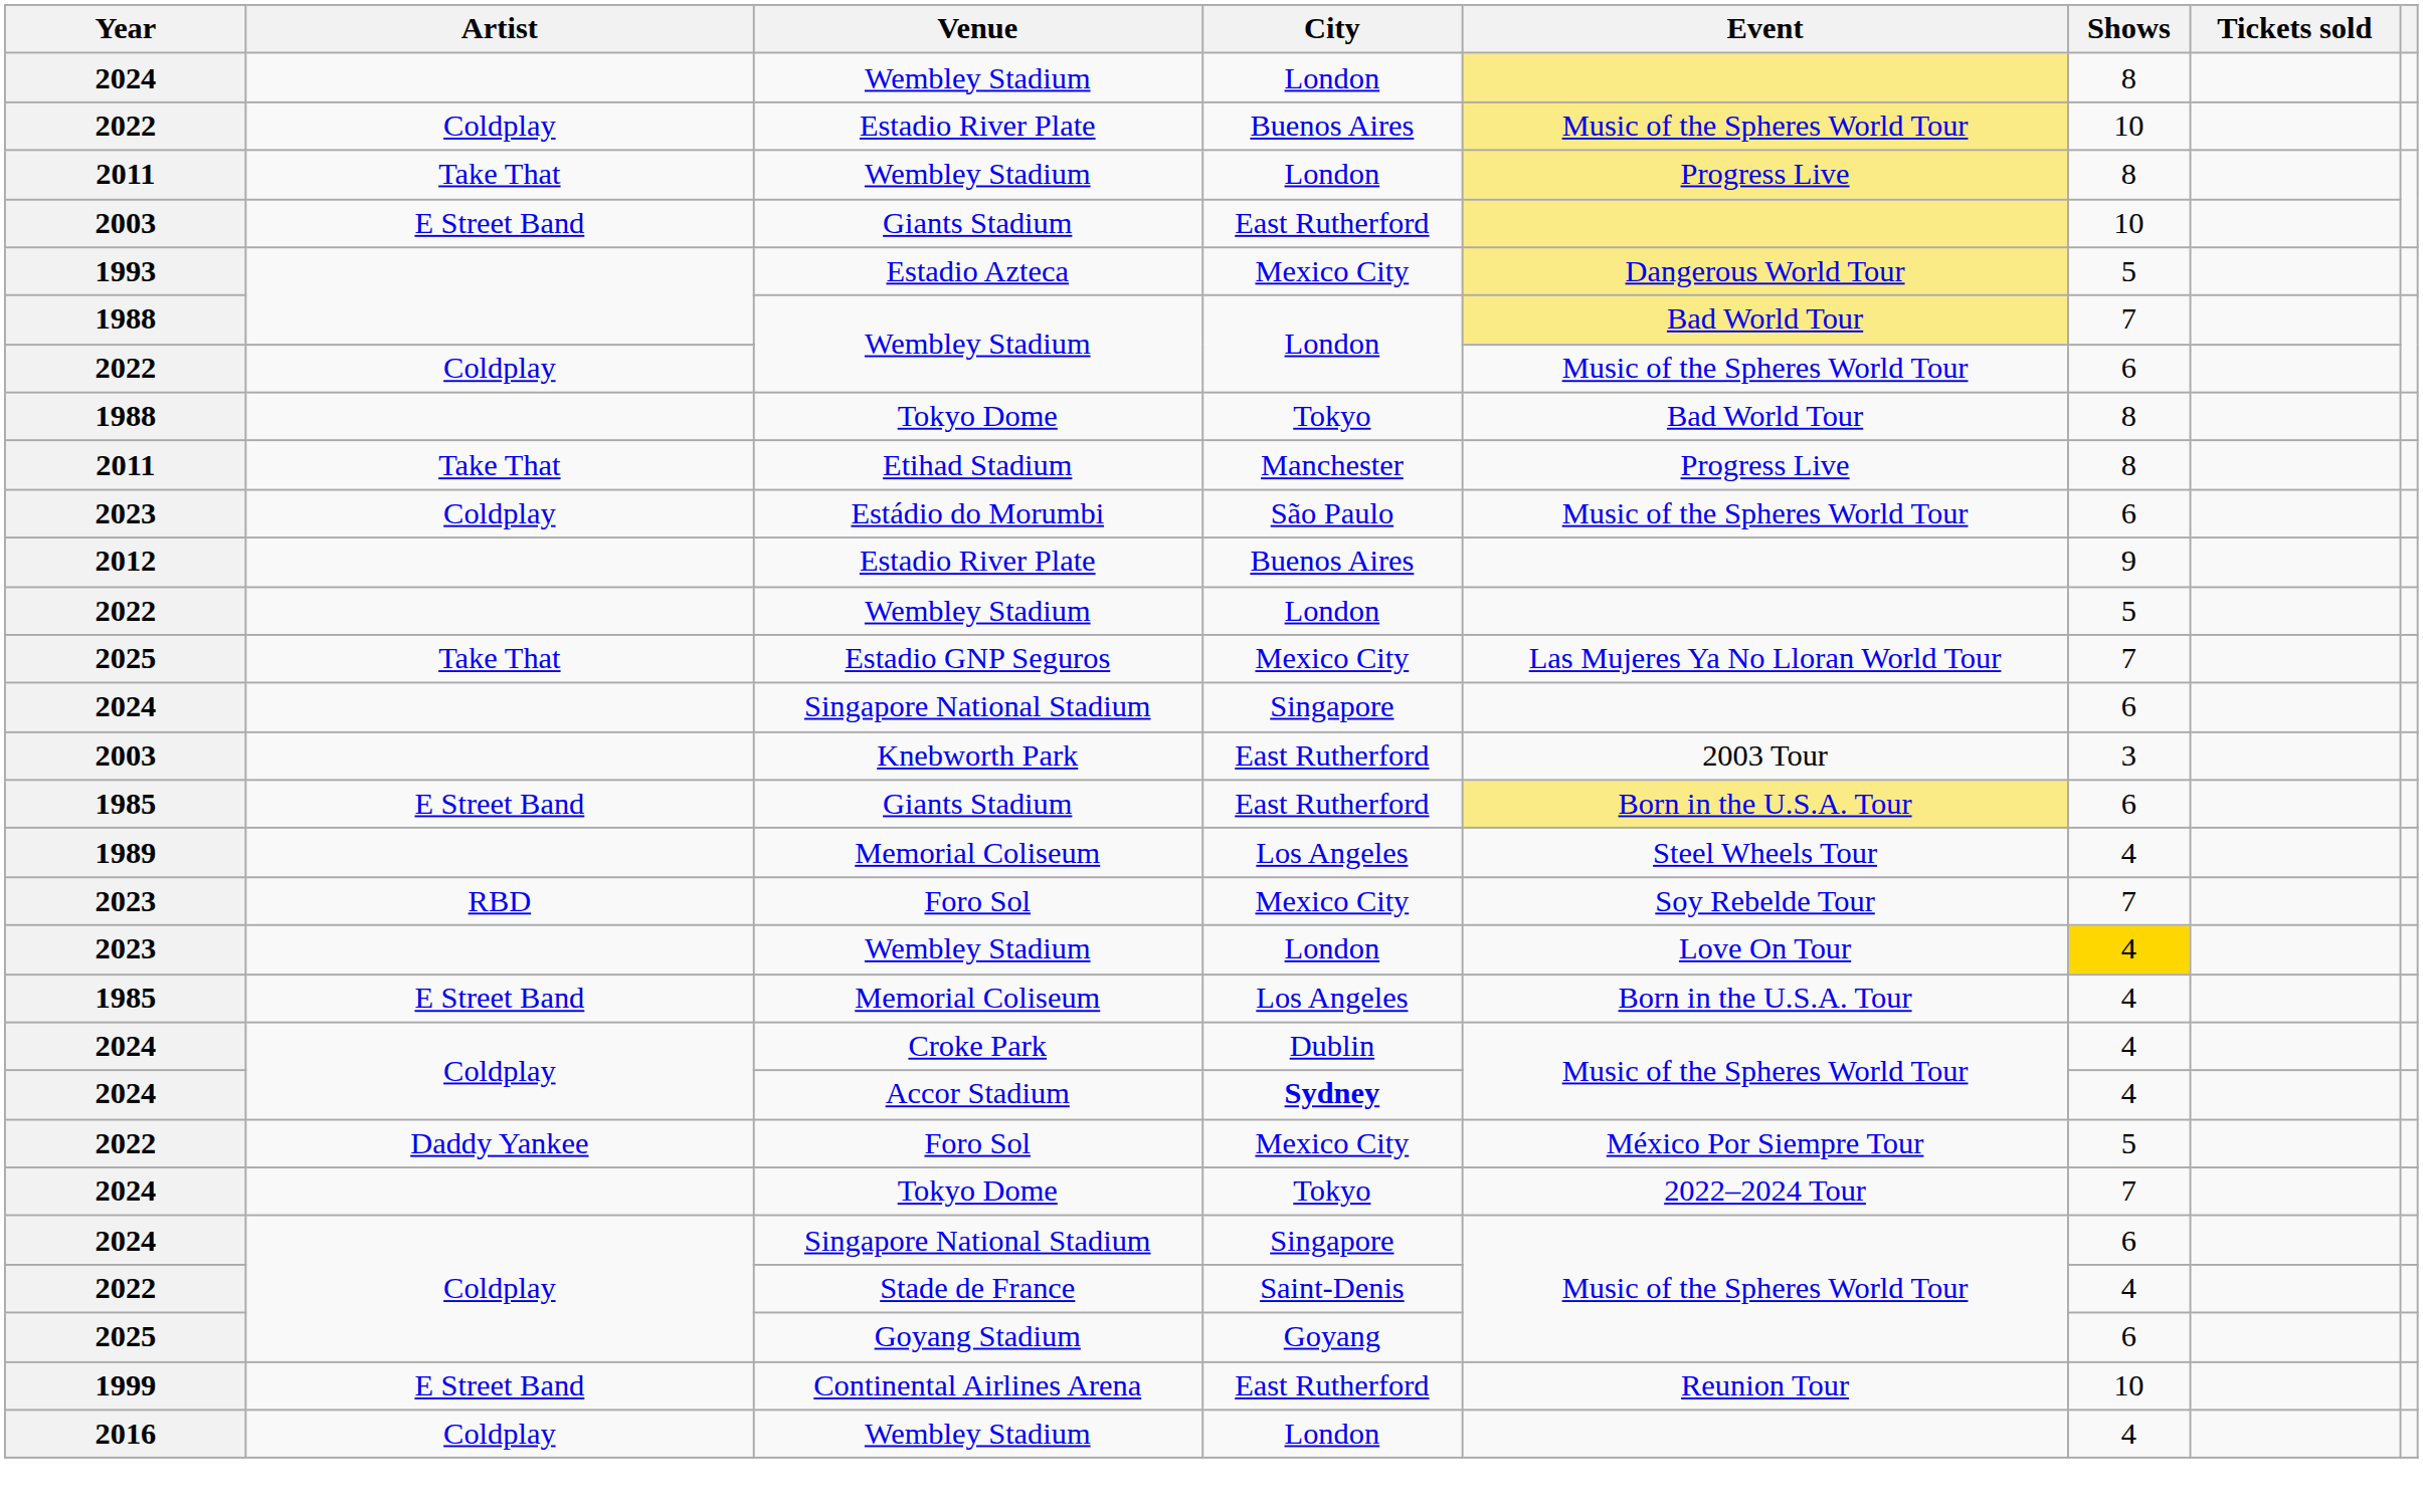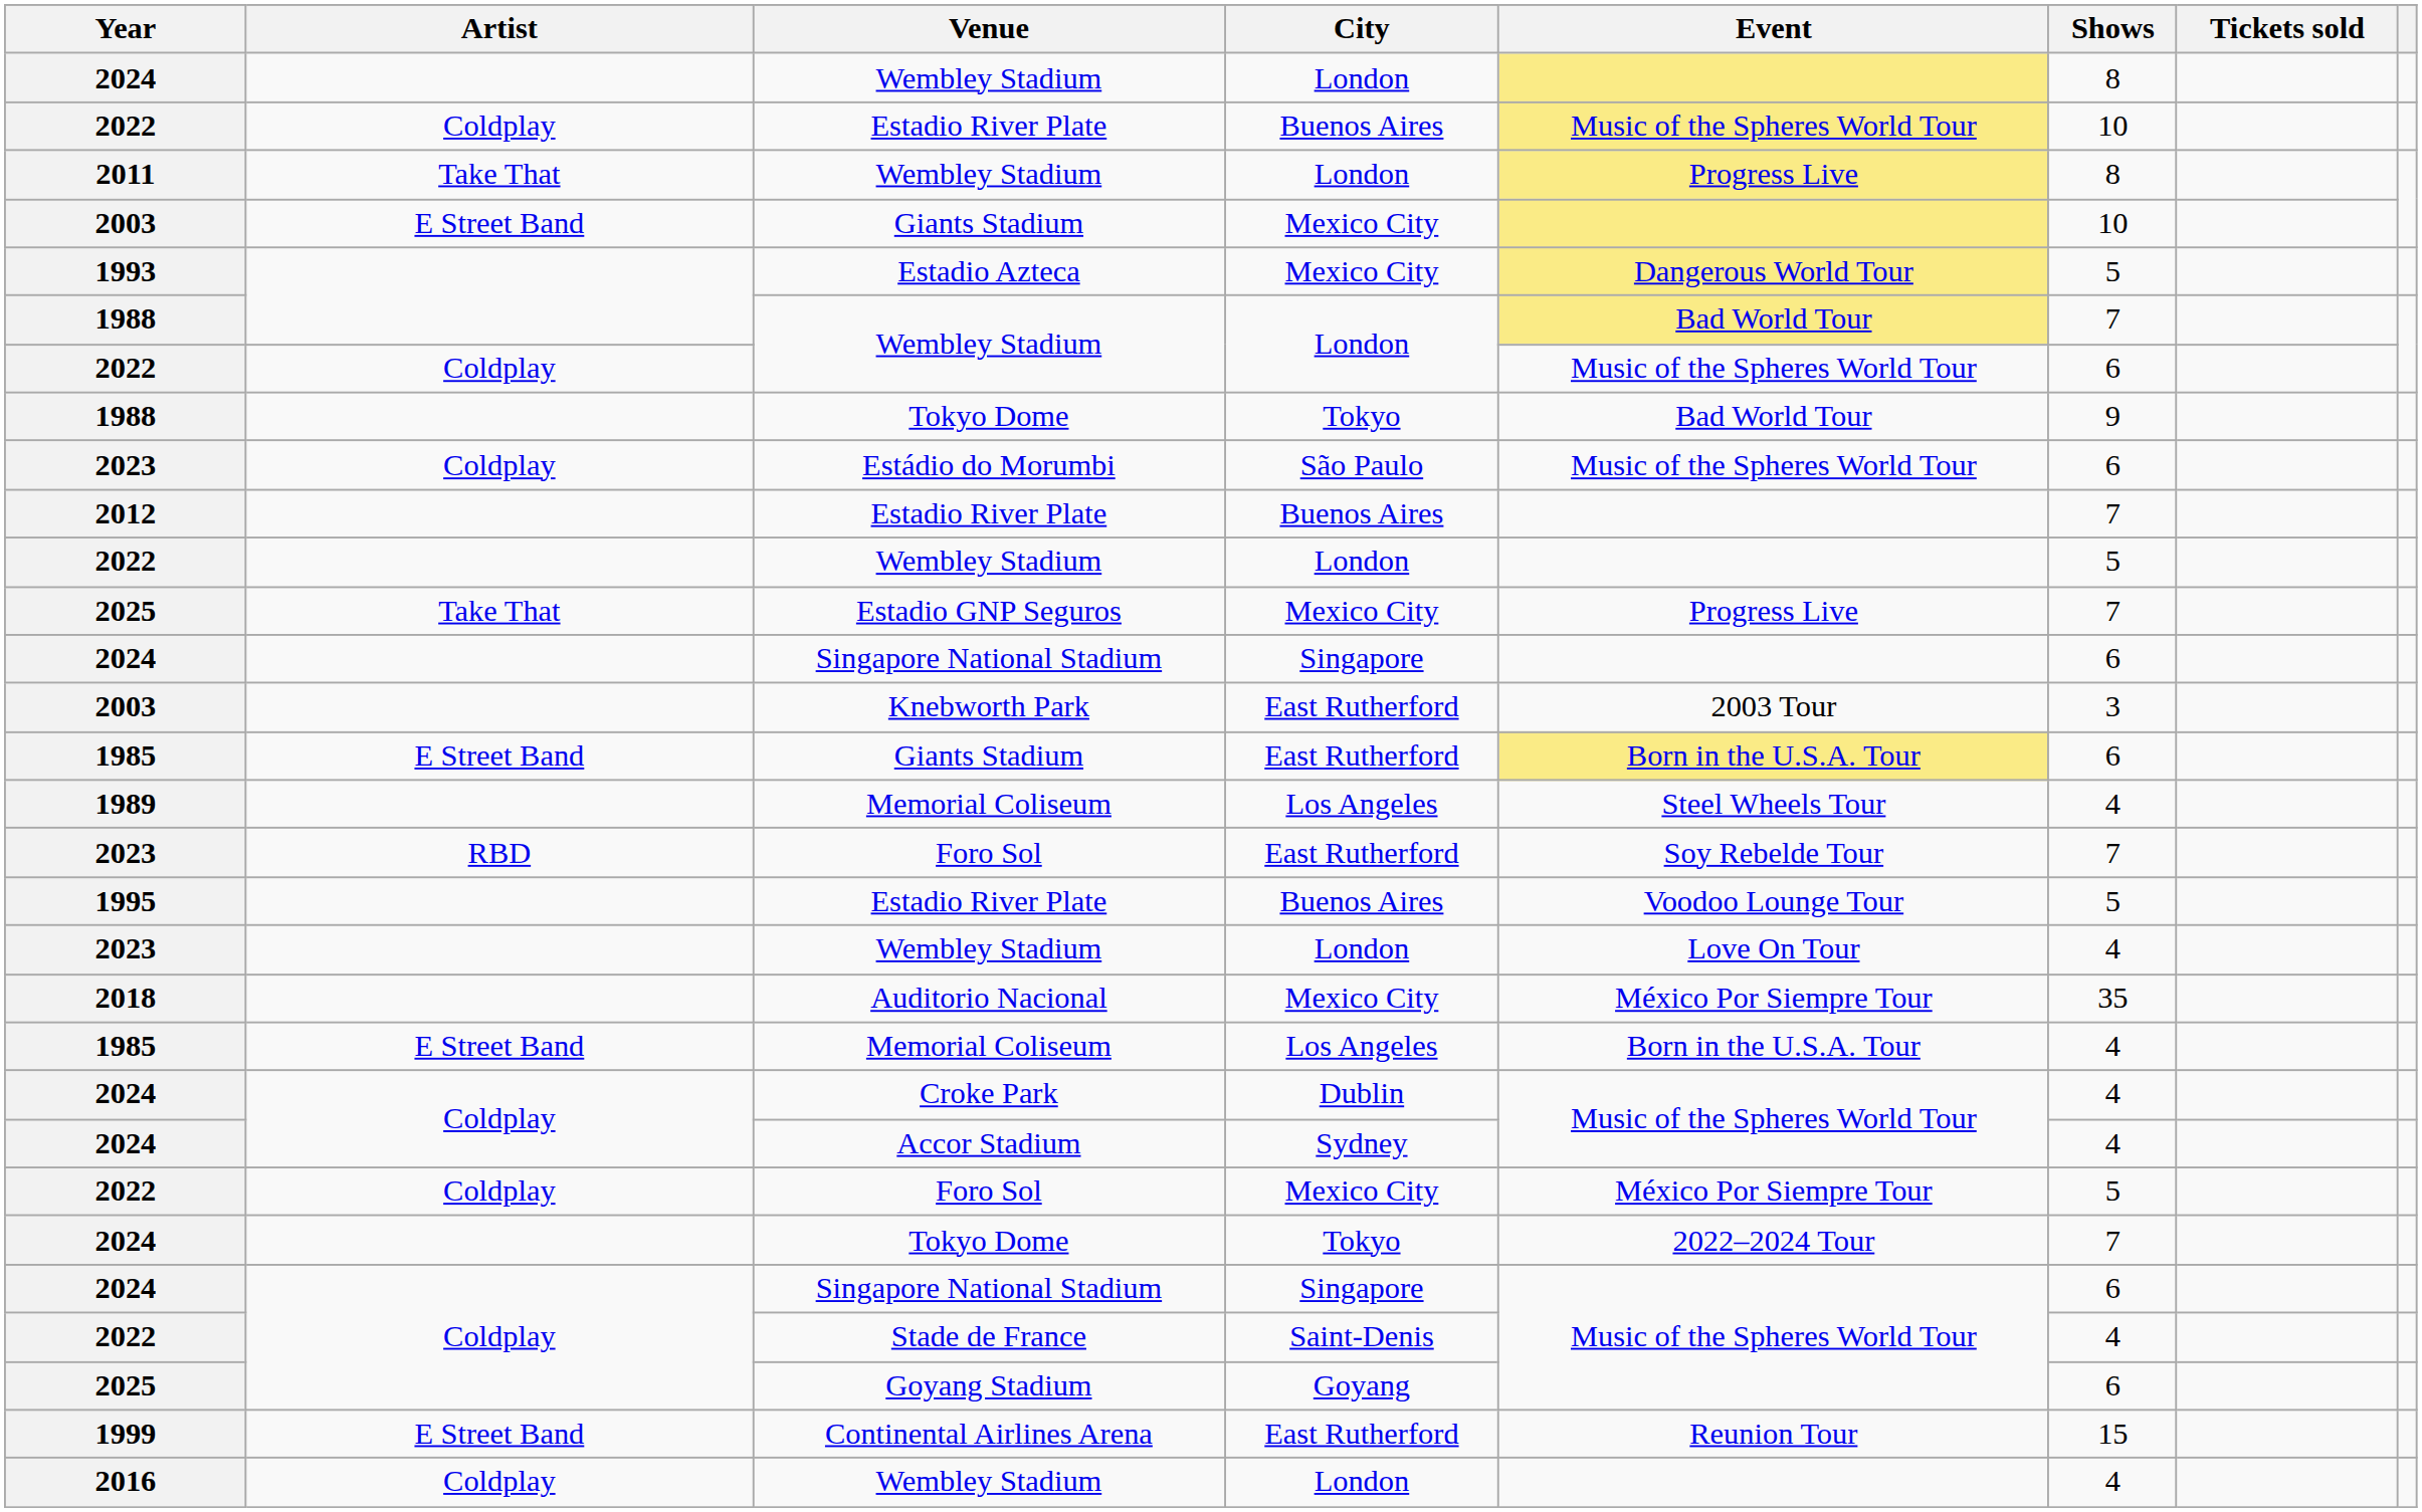2003 / Giants Stadium | City: East Rutherford -> Mexico City
1988 / Tokyo Dome | Shows: 8 -> 9
- row: 2011 | Take That | Etihad Stadium | Manchester | Progress Live | 8
2012 / Estadio River Plate | Shows: 9 -> 7
Estadio GNP Seguros | Event: Las Mujeres Ya No Lloran World Tour -> Progress Live
2023 / Foro Sol | City: Mexico City -> East Rutherford
+ row: 1995 | Estadio River Plate | Buenos Aires | Voodoo Lounge Tour | 5
2023 / Wembley Stadium | Shows: gold background -> no background
+ row: 2018 | Auditorio Nacional | Mexico City | México Por Siempre Tour | 35
Accor Stadium | City: bold -> normal
2022 / Foro Sol | Artist: Daddy Yankee -> Coldplay
Continental Airlines Arena | Shows: 10 -> 15
